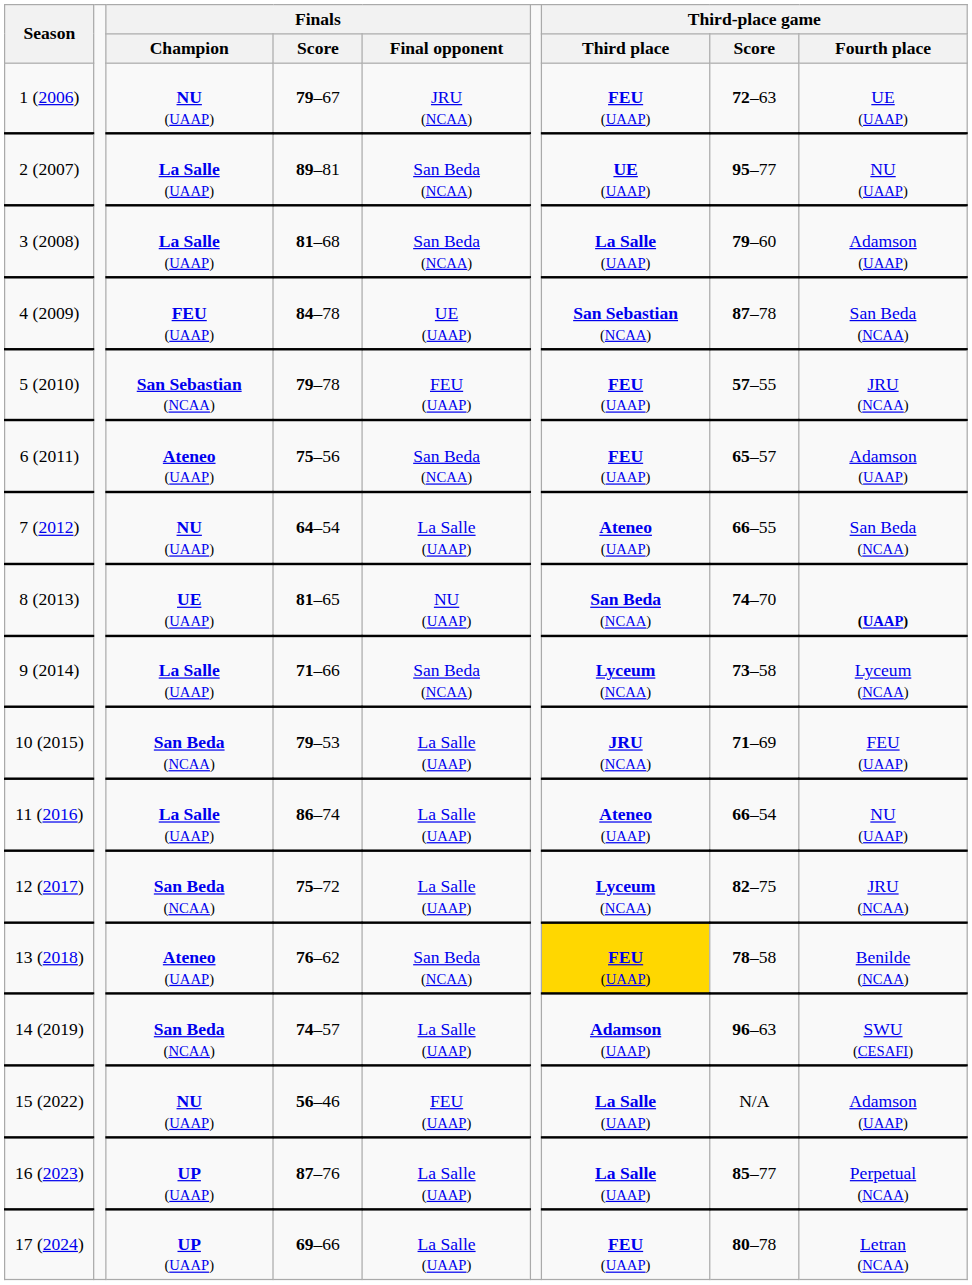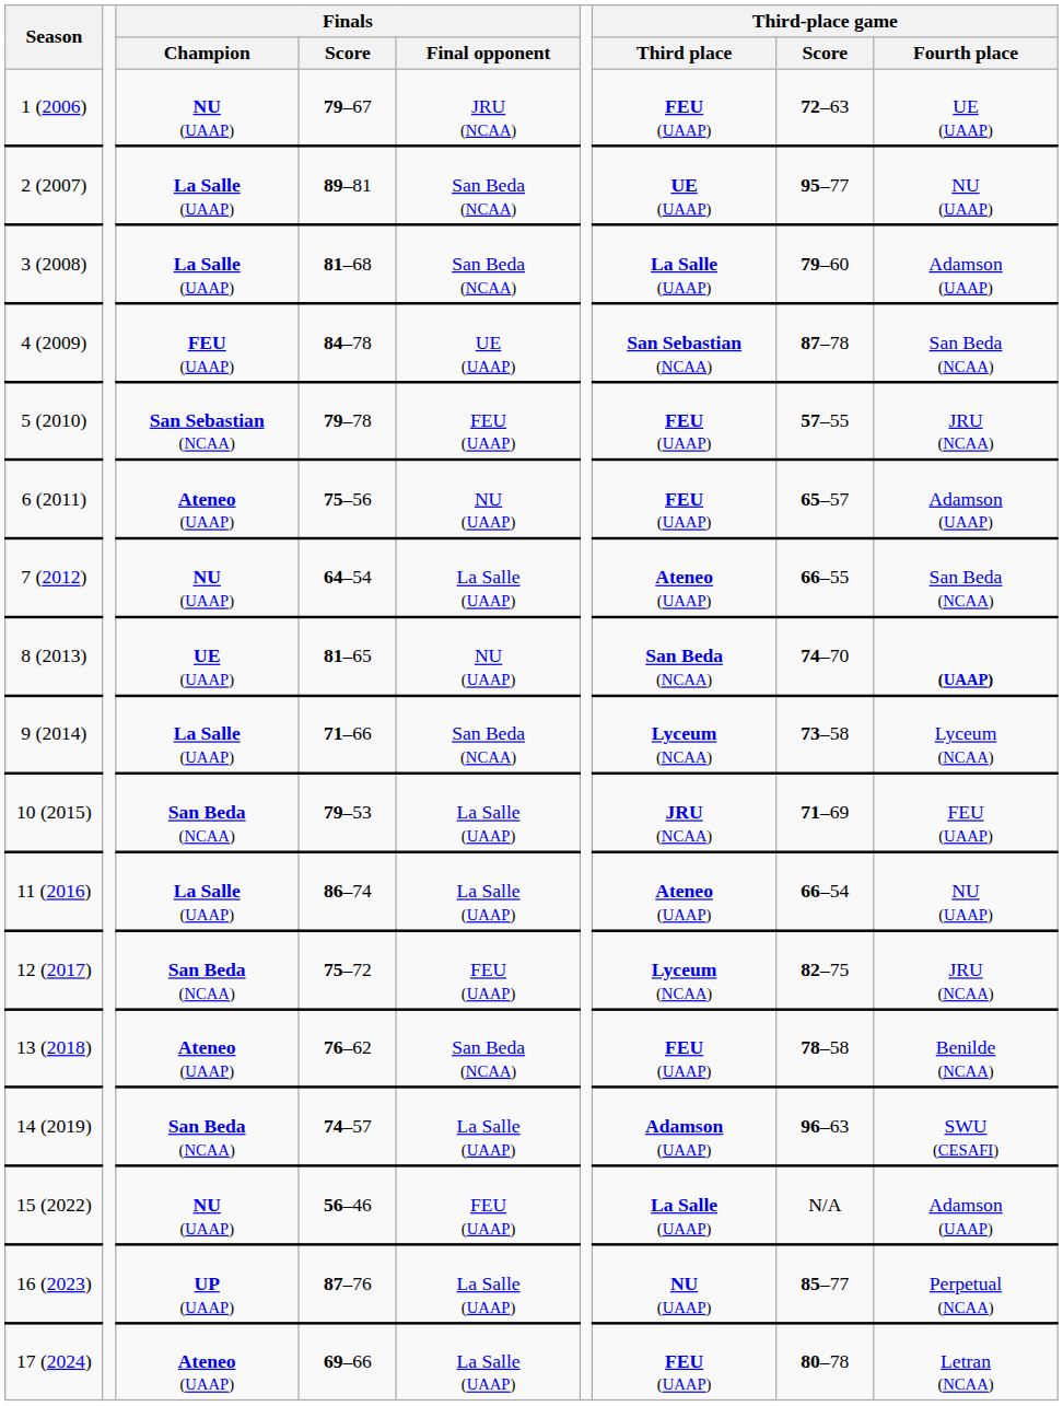6 (2011) | Finals / Final opponent: San Beda (NCAA) -> NU (UAAP)
12 (2017) | Finals / Final opponent: La Salle (UAAP) -> FEU (UAAP)
13 (2018) | Third-place game / Third place: gold background -> no background
16 (2023) | Third-place game / Third place: La Salle (UAAP) -> NU (UAAP)
17 (2024) | Finals / Champion: UP (UAAP) -> Ateneo (UAAP)
